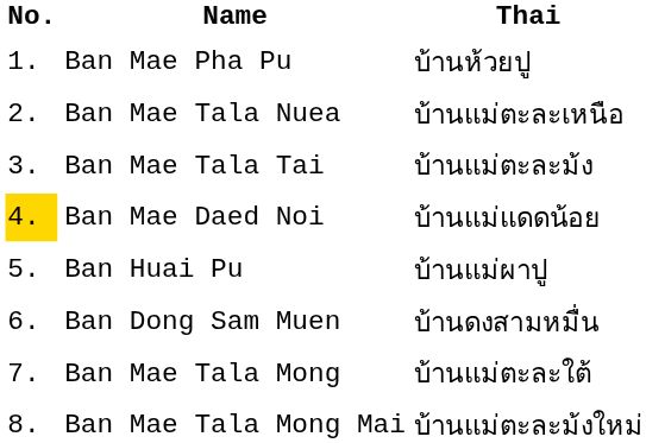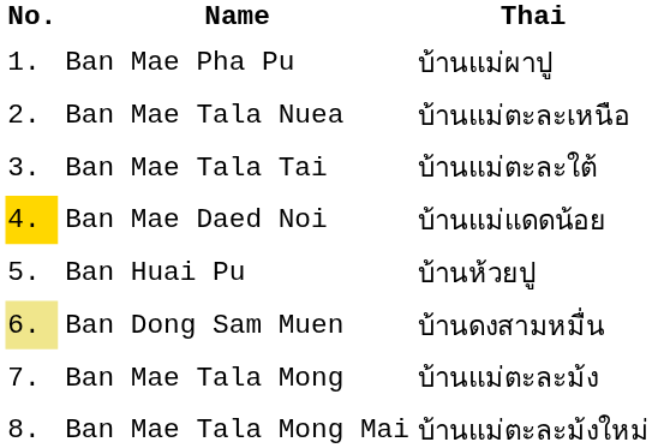Ban Mae Pha Pu | Thai: บ้านห้วยปู -> บ้านแม่ผาปู
Ban Mae Tala Tai | Thai: บ้านแม่ตะละม้ง -> บ้านแม่ตะละใต้
Ban Huai Pu | Thai: บ้านแม่ผาปู -> บ้านห้วยปู
Ban Dong Sam Muen | No.: no background -> khaki background
Ban Mae Tala Mong | Thai: บ้านแม่ตะละใต้ -> บ้านแม่ตะละม้ง
